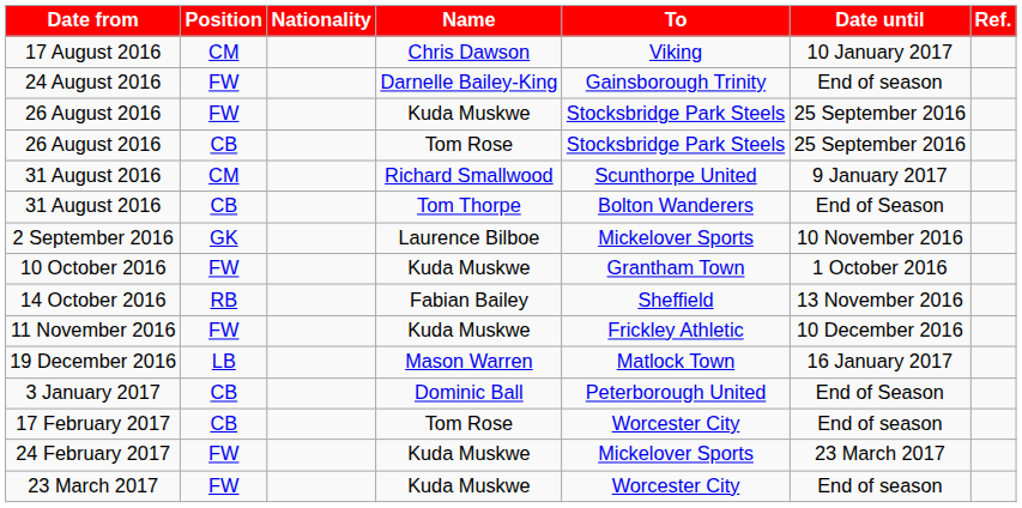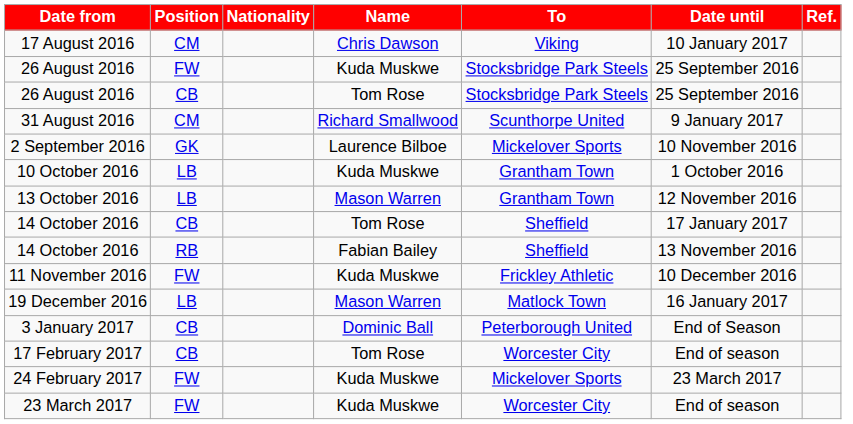- row: 24 August 2016 | FW | Darnelle Bailey-King | Gainsborough Trinity | End of season
- row: 31 August 2016 | CB | Tom Thorpe | Bolton Wanderers | End of Season
10 October 2016 | Position: FW -> LB
+ row: 13 October 2016 | LB | Mason Warren | Grantham Town | 12 November 2016
+ row: 14 October 2016 | CB | Tom Rose | Sheffield | 17 January 2017
